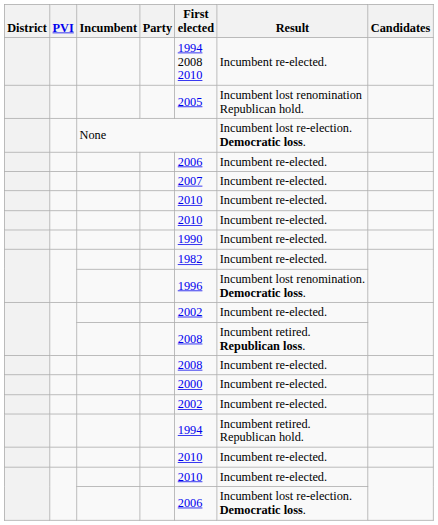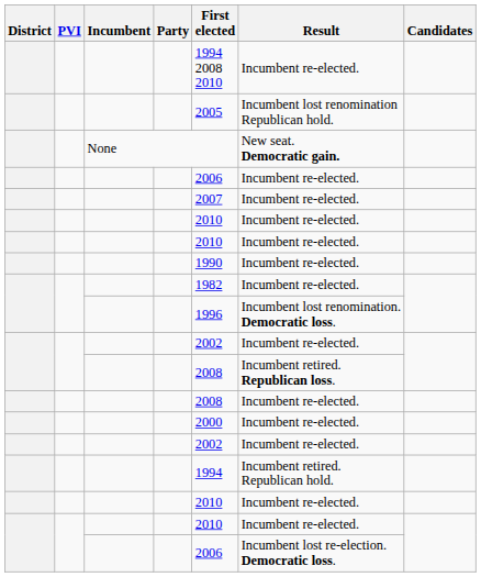None | Result: Incumbent lost re-election. Democratic loss. -> New seat. Democratic gain.
